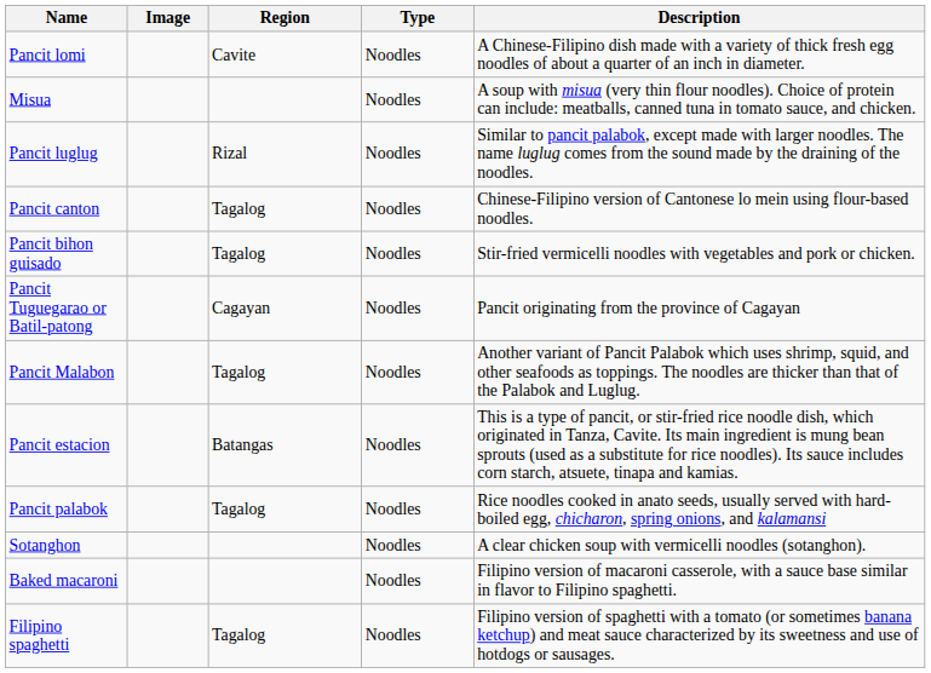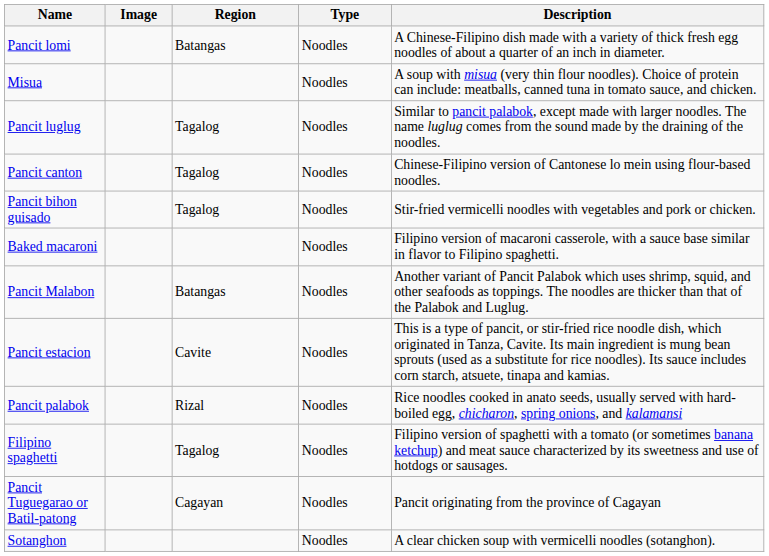Pancit lomi | Region: Cavite -> Batangas
Pancit luglug | Region: Rizal -> Tagalog
rows swapped: Pancit Tuguegarao or Batil-patong <-> Baked macaroni
Pancit Malabon | Region: Tagalog -> Batangas
Pancit estacion | Region: Batangas -> Cavite
Pancit palabok | Region: Tagalog -> Rizal
rows swapped: Filipino spaghetti <-> Sotanghon
